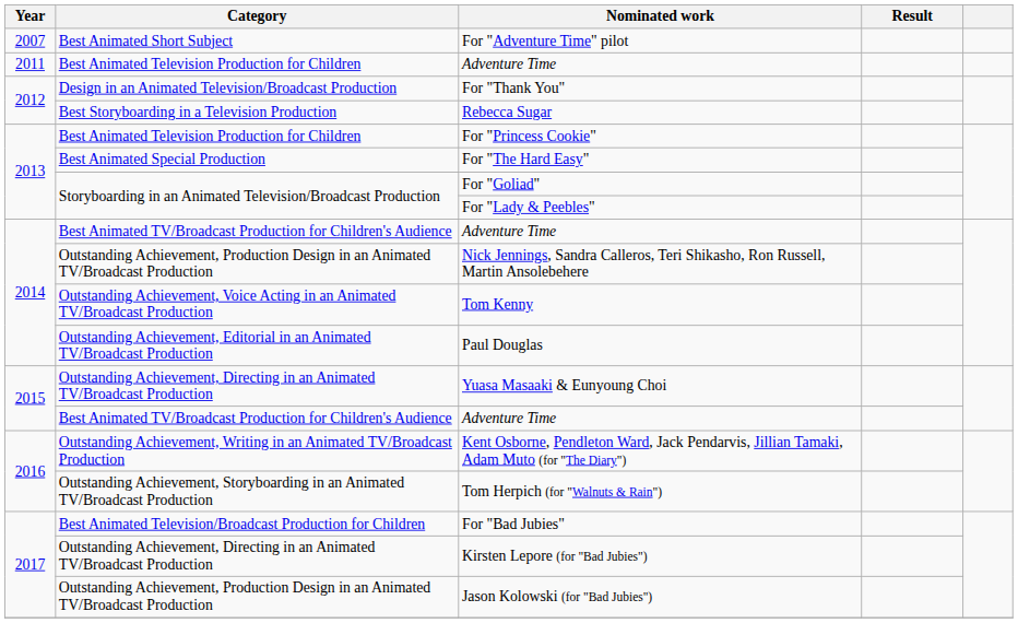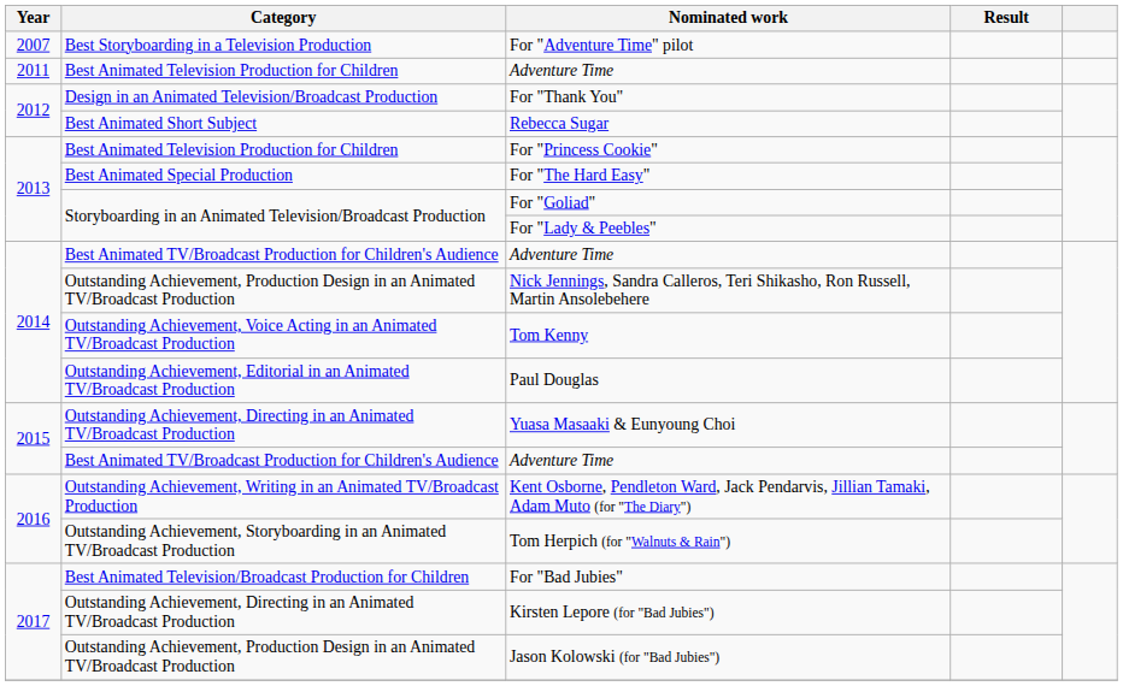For "Adventure Time" pilot | Category: Best Animated Short Subject -> Best Storyboarding in a Television Production
Rebecca Sugar | Category: Best Storyboarding in a Television Production -> Best Animated Short Subject
